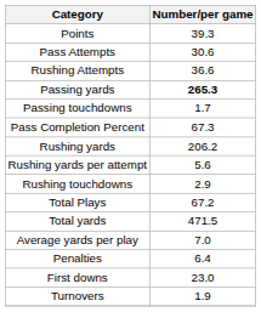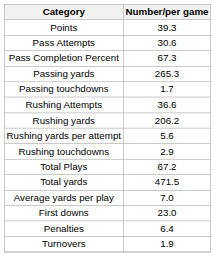rows swapped: Pass Completion Percent <-> Rushing Attempts
Passing yards | Number/per game: bold -> normal
rows swapped: First downs <-> Penalties
